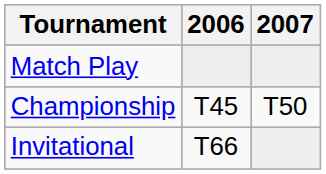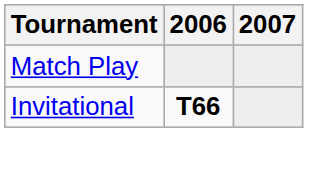- row: Championship | T45 | T50
Invitational | 2006: normal -> bold
